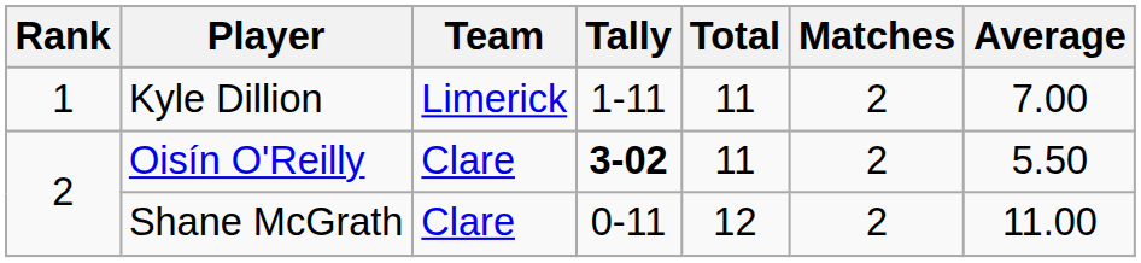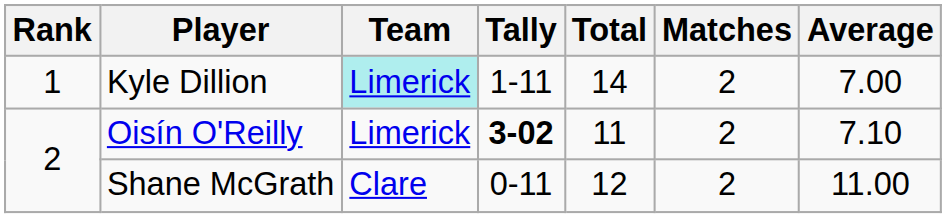Kyle Dillion | Team: no background -> paleturquoise background
Kyle Dillion | Total: 11 -> 14
Oisín O'Reilly | Team: Clare -> Limerick
Oisín O'Reilly | Average: 5.50 -> 7.10
